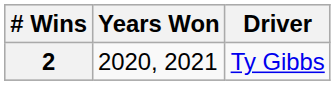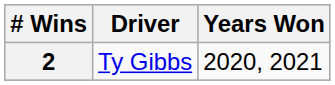columns swapped: Driver <-> Years Won
